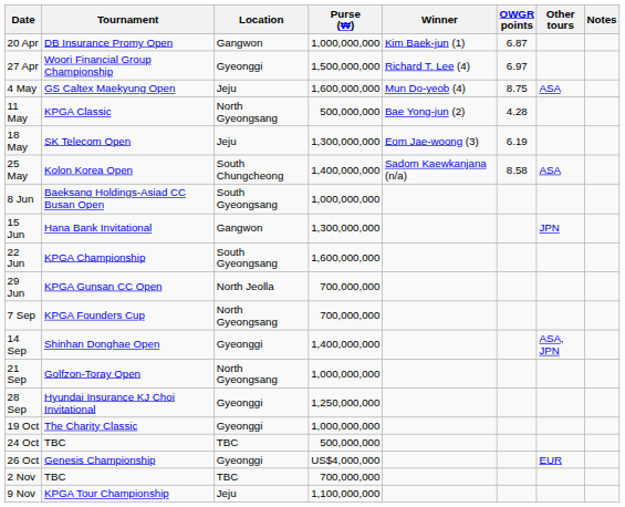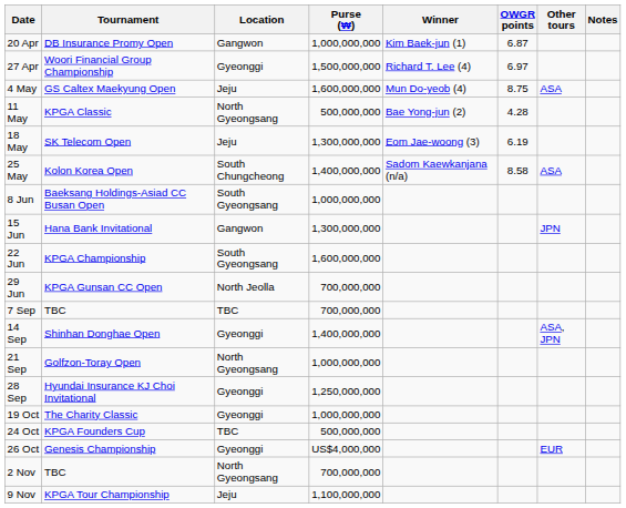7 Sep | Tournament: KPGA Founders Cup -> TBC
7 Sep | Location: North Gyeongsang -> TBC
24 Oct | Tournament: TBC -> KPGA Founders Cup
2 Nov | Location: TBC -> North Gyeongsang
